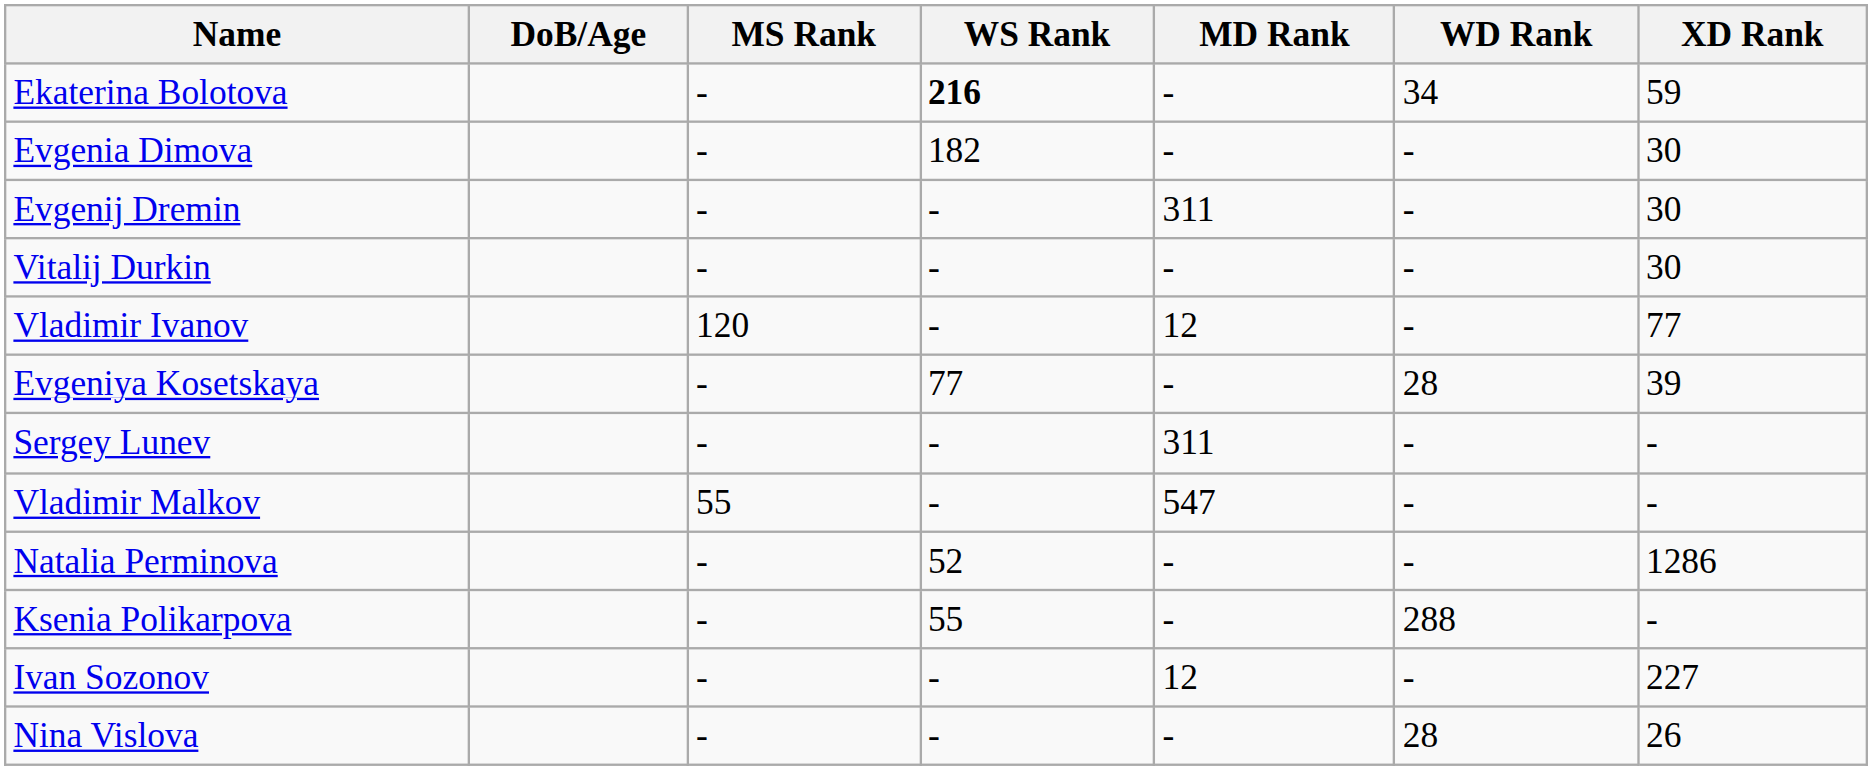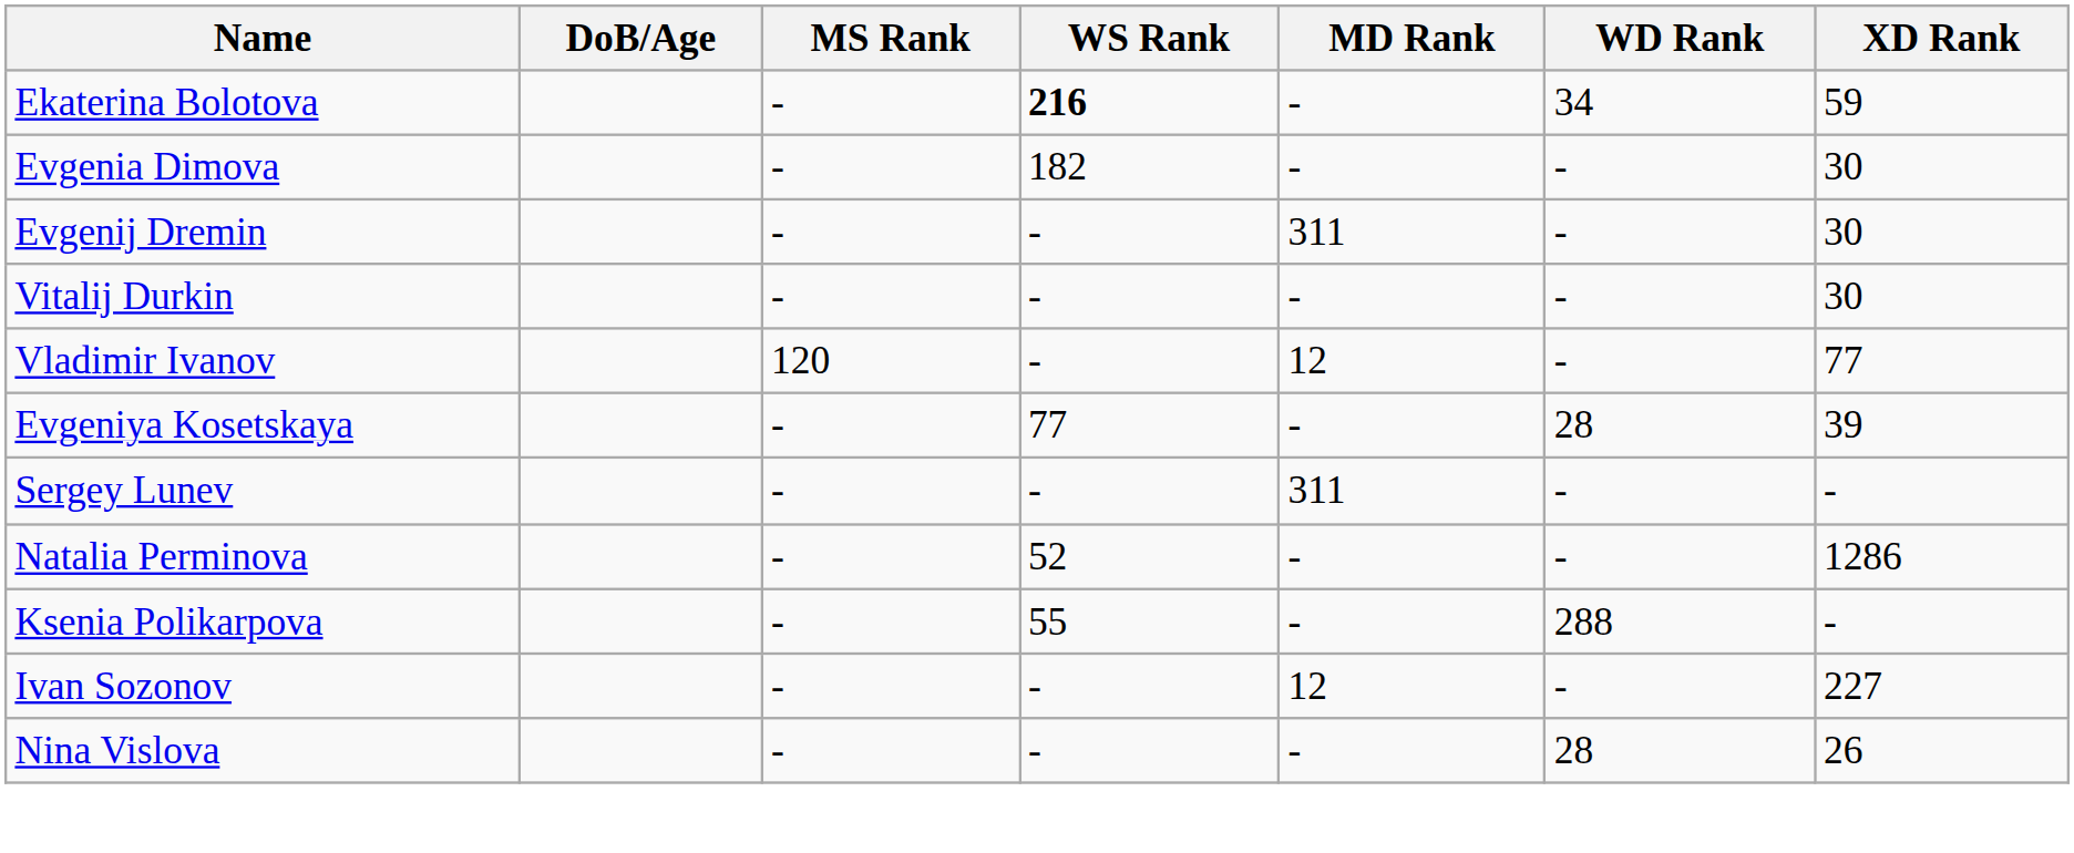- row: Vladimir Malkov | 55 | - | 547 | - | -
